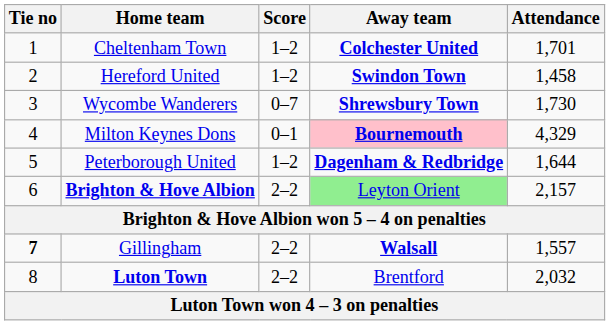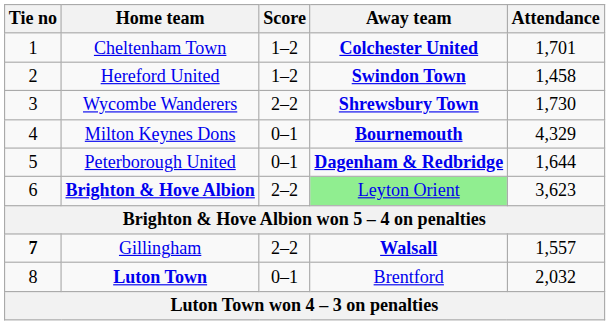Wycombe Wanderers | Score: 0–7 -> 2–2
Milton Keynes Dons | Away team: pink background -> no background
Peterborough United | Score: 1–2 -> 0–1
Brighton & Hove Albion | Attendance: 2,157 -> 3,623
Luton Town | Score: 2–2 -> 0–1
